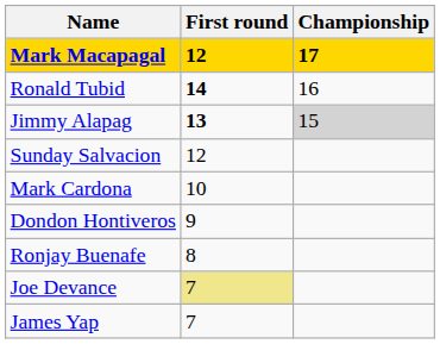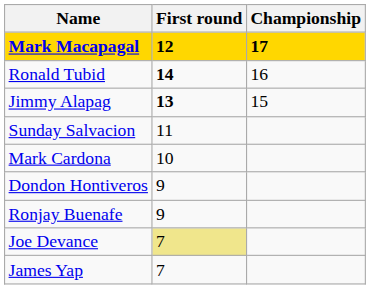Jimmy Alapag | Championship: lightgrey background -> no background
Sunday Salvacion | First round: 12 -> 11
Ronjay Buenafe | First round: 8 -> 9
